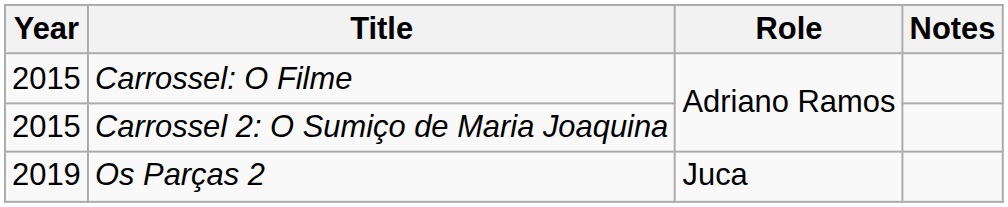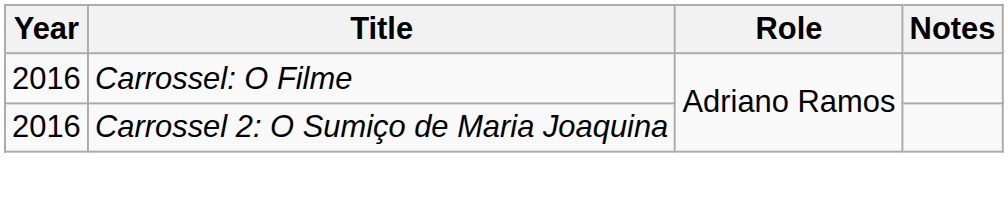Carrossel: O Filme | Year: 2015 -> 2016
Carrossel 2: O Sumiço de Maria Joaquina | Year: 2015 -> 2016
- row: 2019 | Os Parças 2 | Juca
